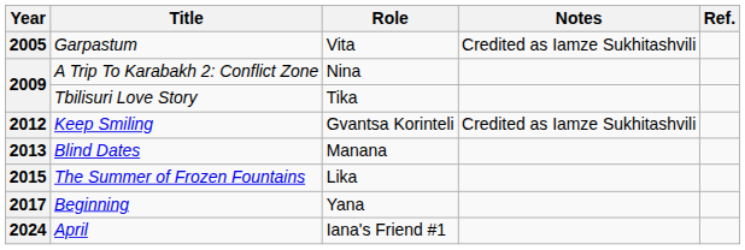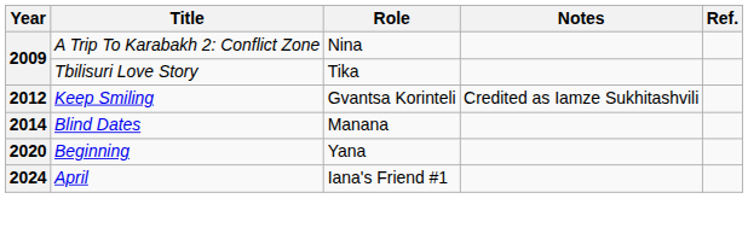- row: 2005 | Garpastum | Vita | Credited as Iamze Sukhitashvili
Blind Dates | Year: 2013 -> 2014
- row: 2015 | The Summer of Frozen Fountains | Lika
Beginning | Year: 2017 -> 2020
